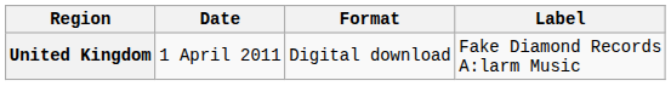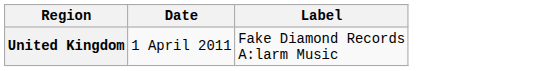- column: Format | Digital download
